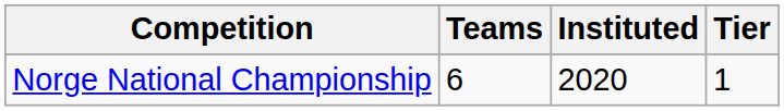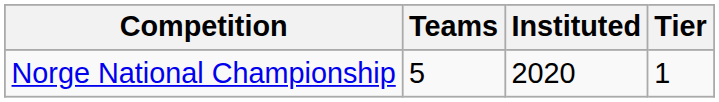Norge National Championship | Teams: 6 -> 5
